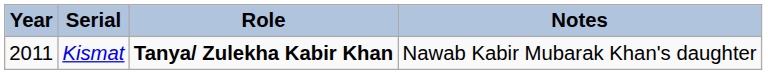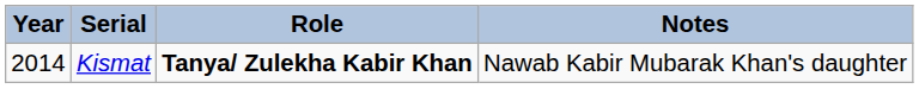Kismat | Year: 2011 -> 2014
